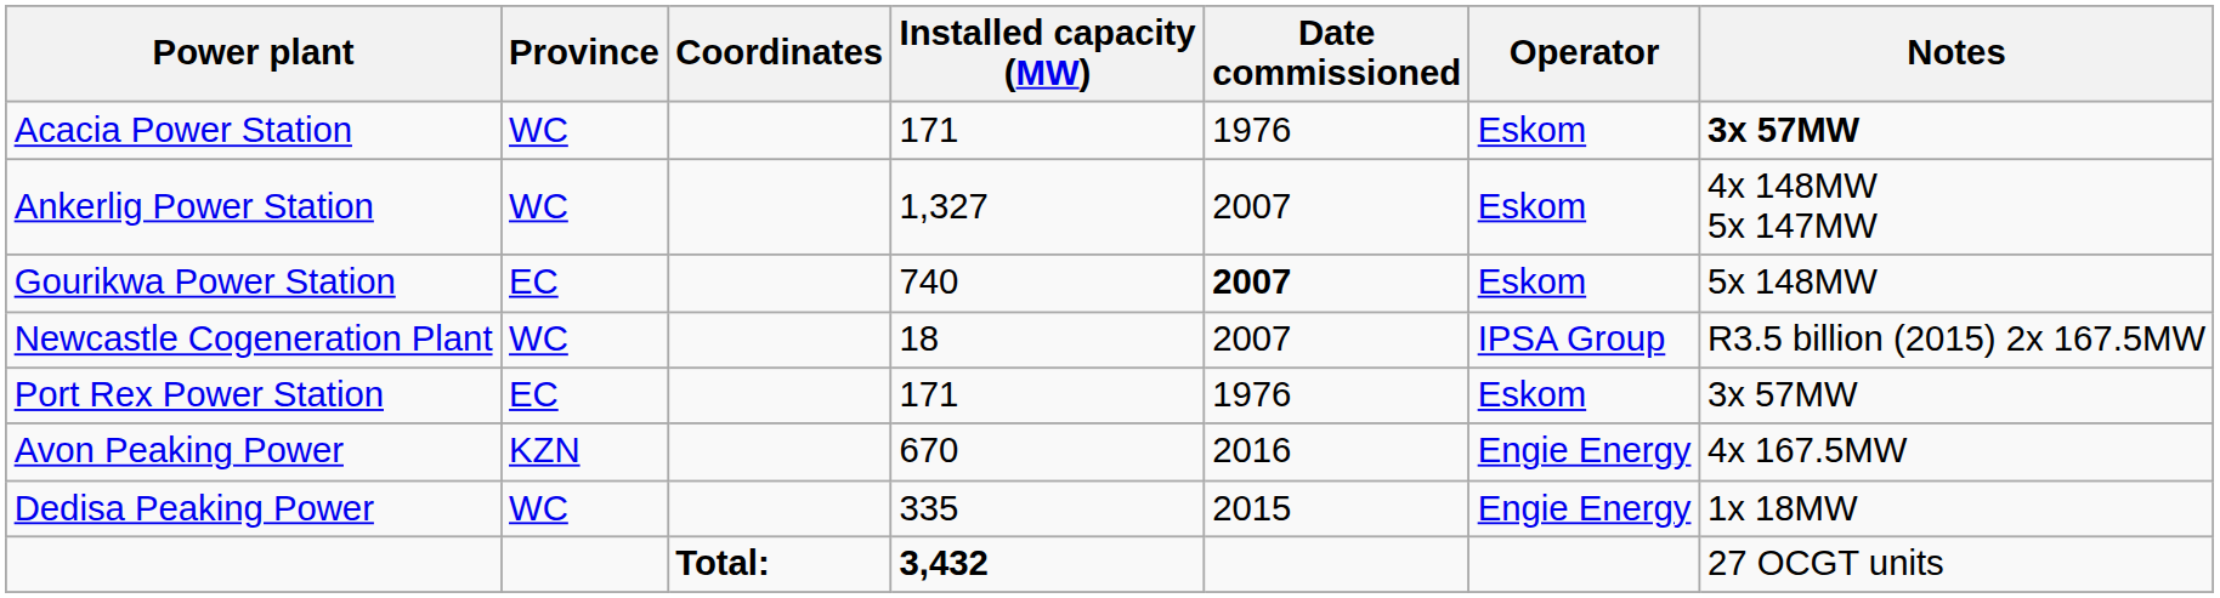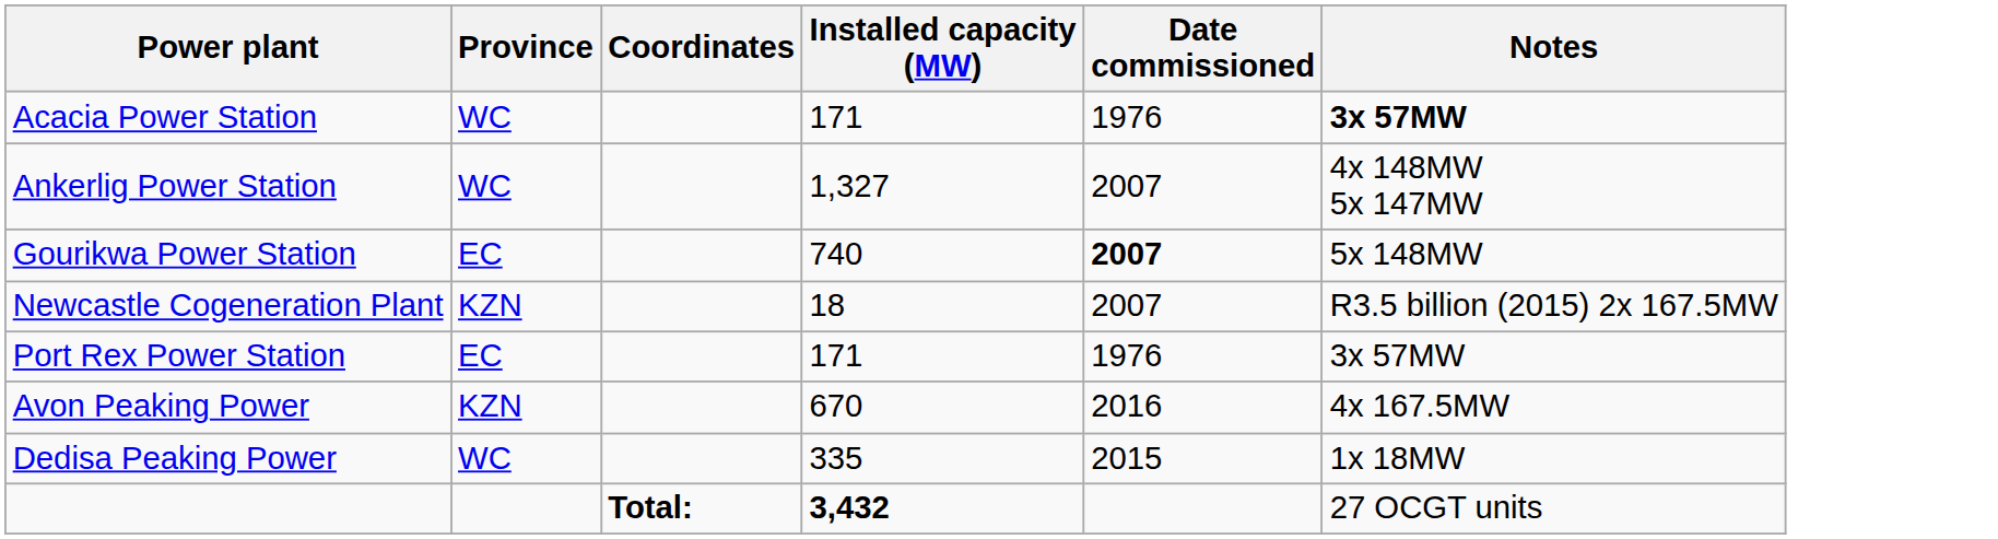- column: Operator | Eskom | Eskom | Eskom | IPSA Group | Eskom | Engie Energy | Engie Energy
Newcastle Cogeneration Plant | Province: WC -> KZN
